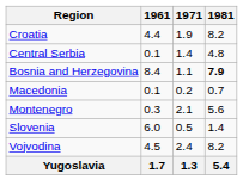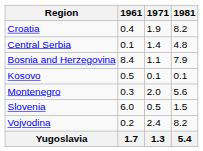Croatia | 1961: 4.4 -> 0.4
Bosnia and Herzegovina | 1981: bold -> normal
+ row: Kosovo | 0.5 | 0.1 | 0.1
- row: Macedonia | 0.1 | 0.2 | 0.7
Montenegro | 1971: 2.1 -> 2.0
Slovenia | 1981: 1.4 -> 1.5
Vojvodina | 1961: 4.5 -> 0.2
